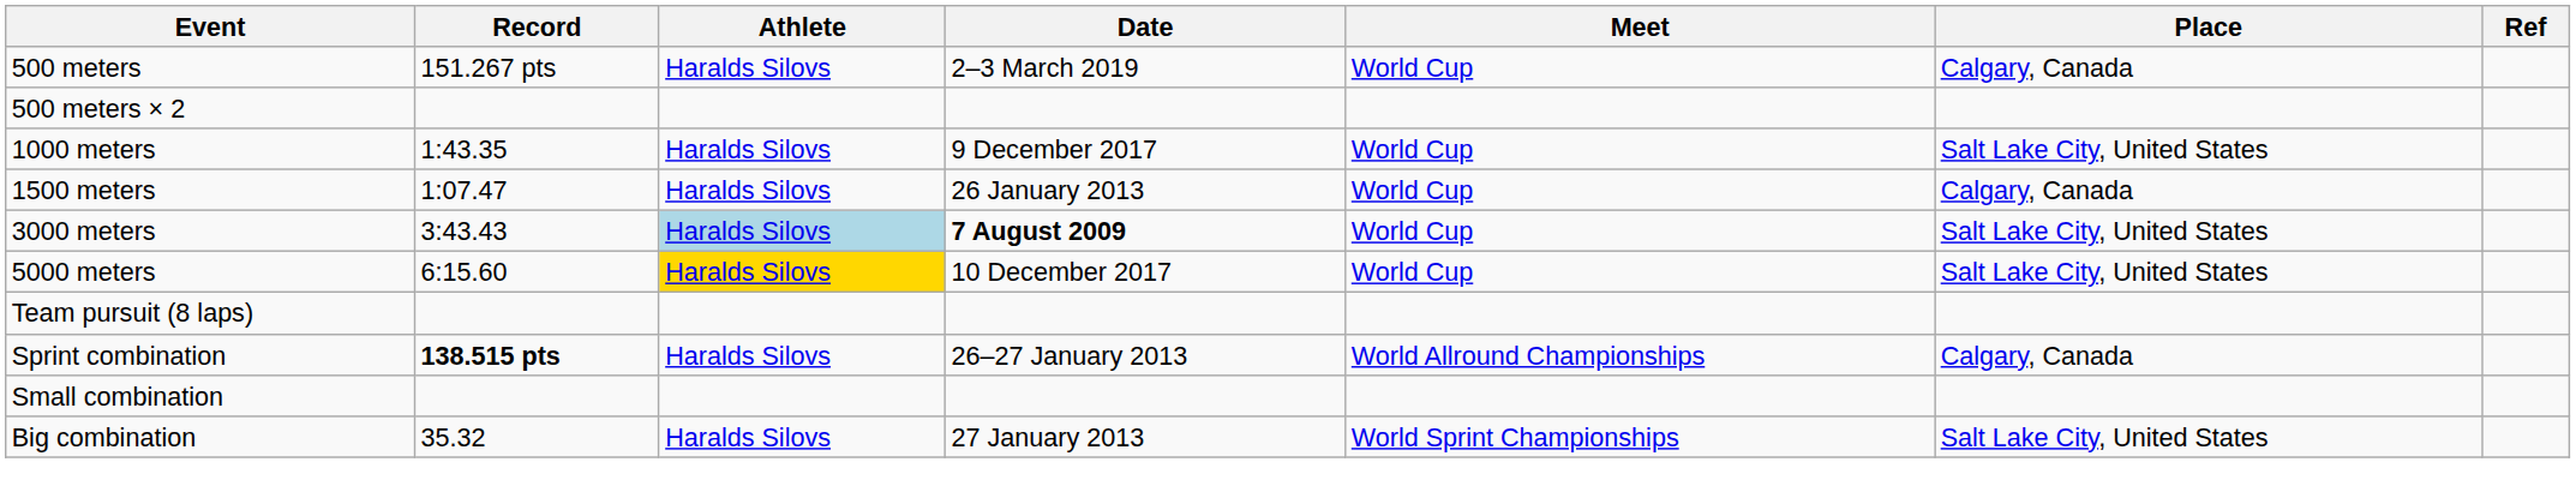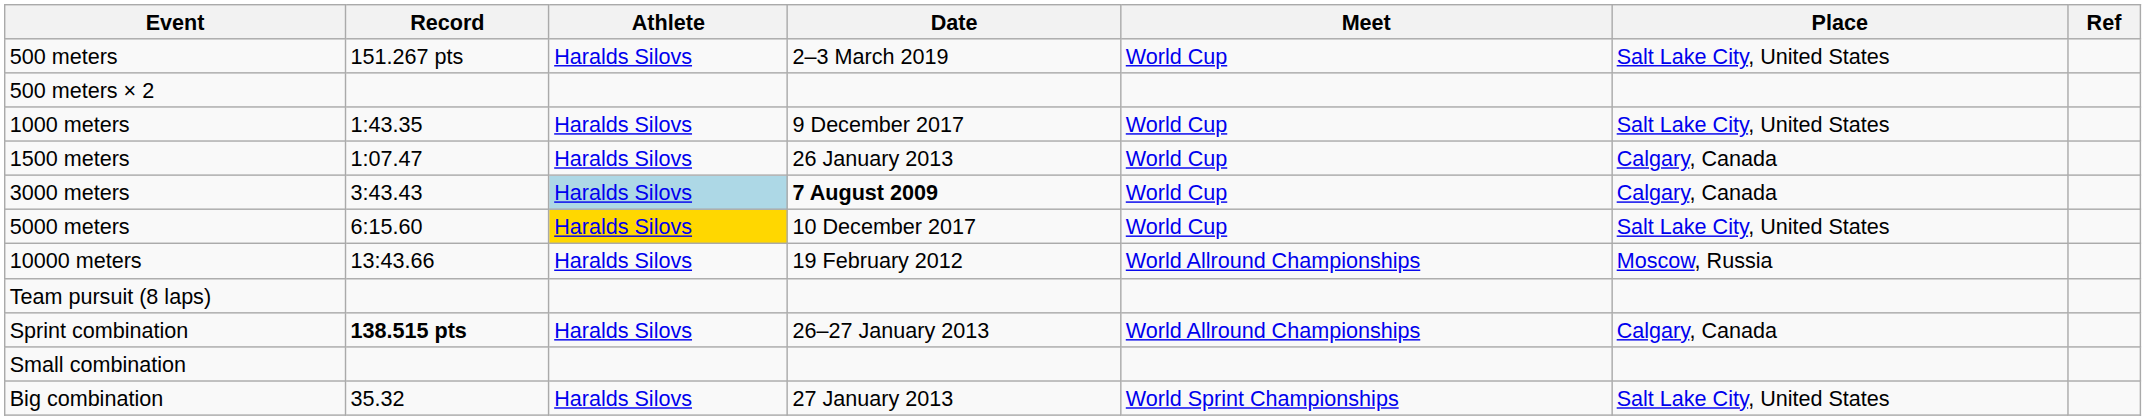500 meters | Place: Calgary, Canada -> Salt Lake City, United States
3000 meters | Place: Salt Lake City, United States -> Calgary, Canada
+ row: 10000 meters | 13:43.66 | Haralds Silovs | 19 February 2012 | World Allround Championships | Moscow, Russia
